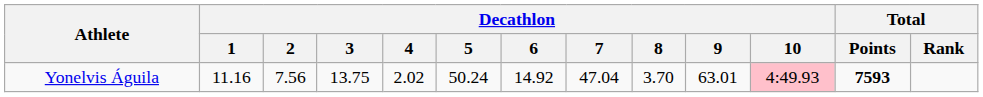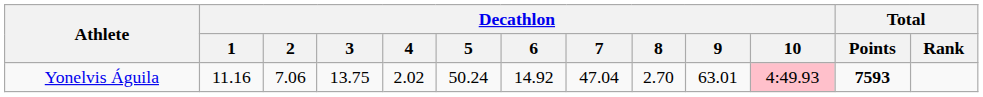Yonelvis Águila | Decathlon / 2: 7.56 -> 7.06
Yonelvis Águila | Decathlon / 8: 3.70 -> 2.70
